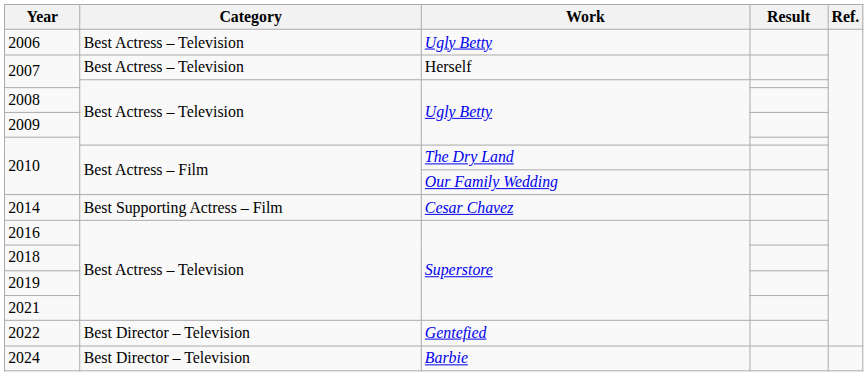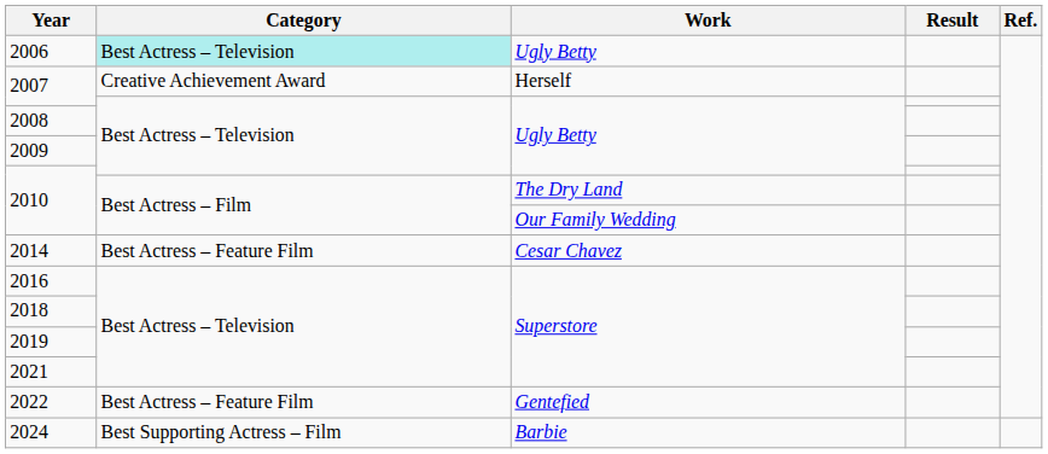2006 | Category: no background -> paleturquoise background
2007 / Herself | Category: Best Actress – Television -> Creative Achievement Award
2014 | Category: Best Supporting Actress – Film -> Best Actress – Feature Film
2022 | Category: Best Director – Television -> Best Actress – Feature Film
2024 | Category: Best Director – Television -> Best Supporting Actress – Film
